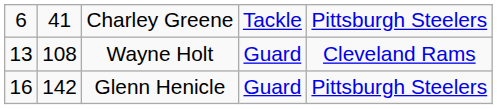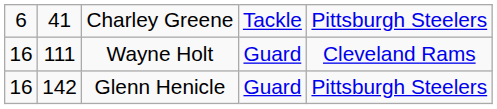Wayne Holt | column 1: 13 -> 16
Wayne Holt | column 2: 108 -> 111
